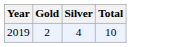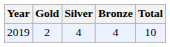+ column: Bronze | 4
